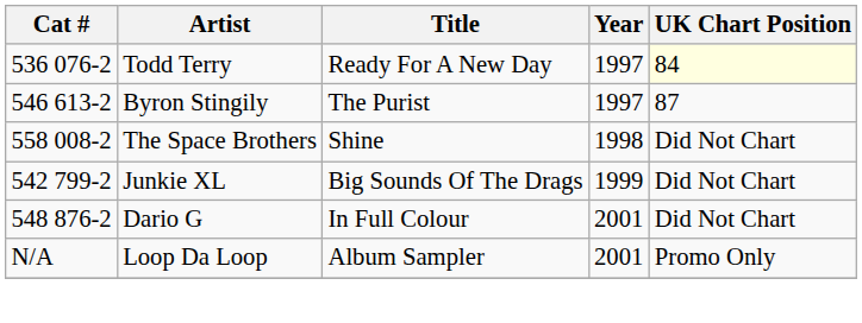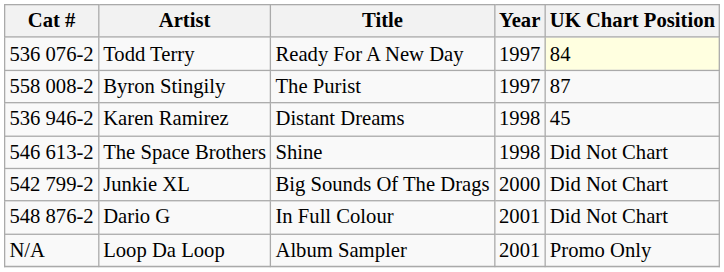Byron Stingily | Cat #: 546 613-2 -> 558 008-2
+ row: 536 946-2 | Karen Ramirez | Distant Dreams | 1998 | 45
The Space Brothers | Cat #: 558 008-2 -> 546 613-2
Junkie XL | Year: 1999 -> 2000
